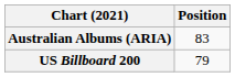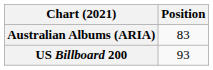US Billboard 200 | Position: 79 -> 93
